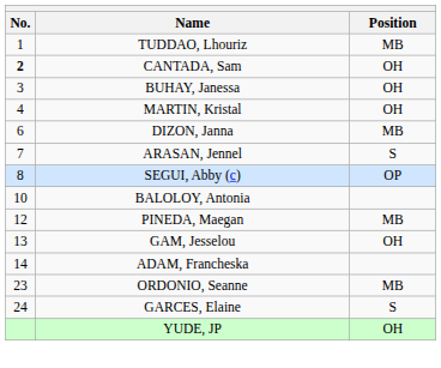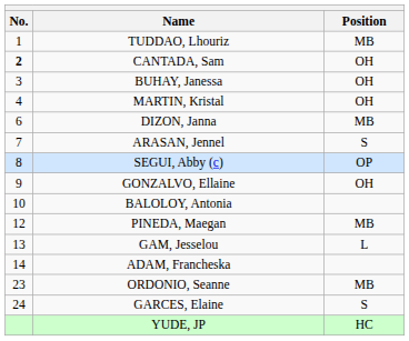+ row: 9 | GONZALVO, Ellaine | OH
GAM, Jesselou | Position: OH -> L
YUDE, JP | Position: OH -> HC
